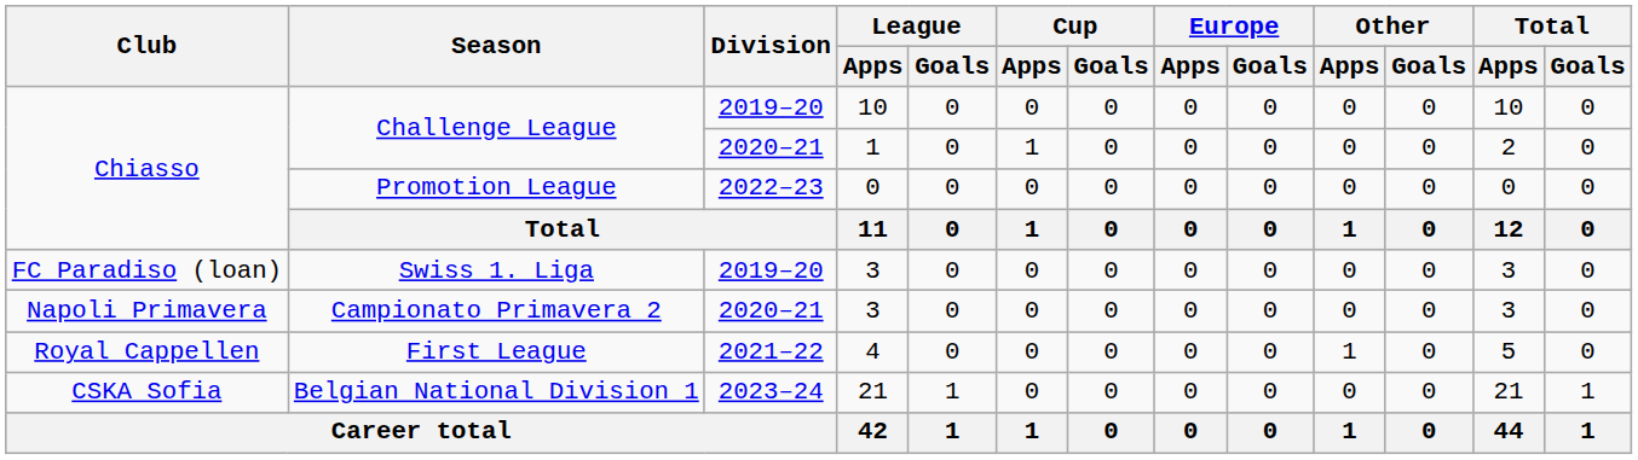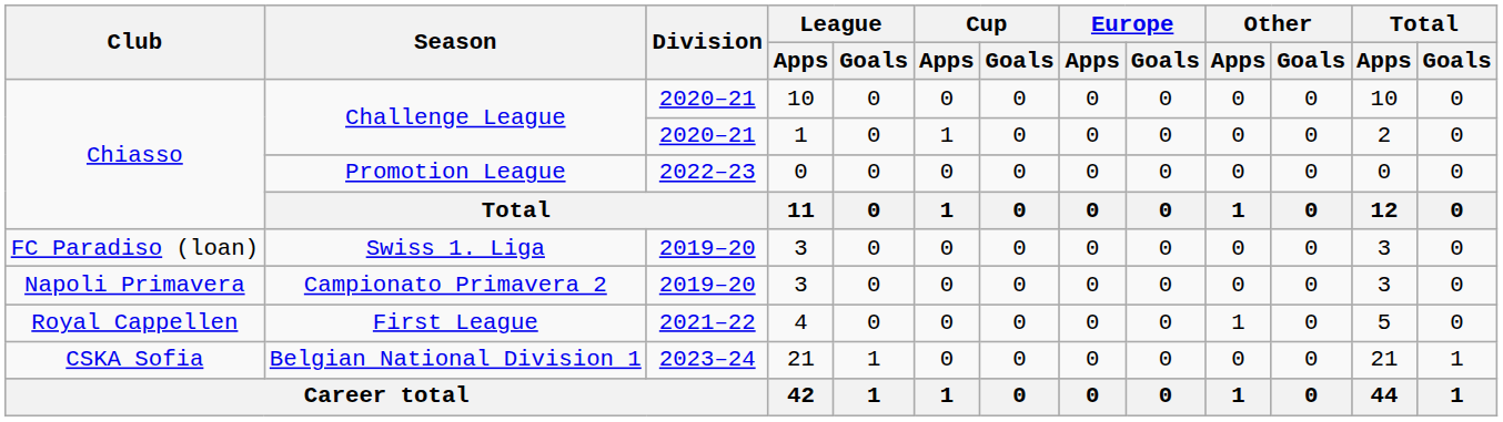Challenge League / 10 | Division: 2019–20 -> 2020–21
Campionato Primavera 2 | Division: 2020–21 -> 2019–20
